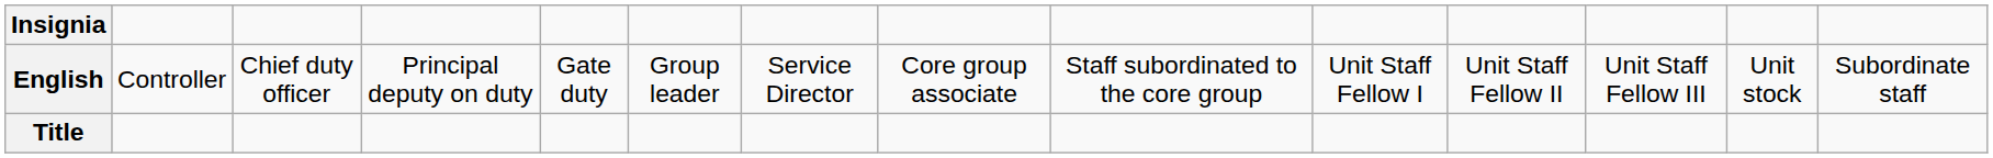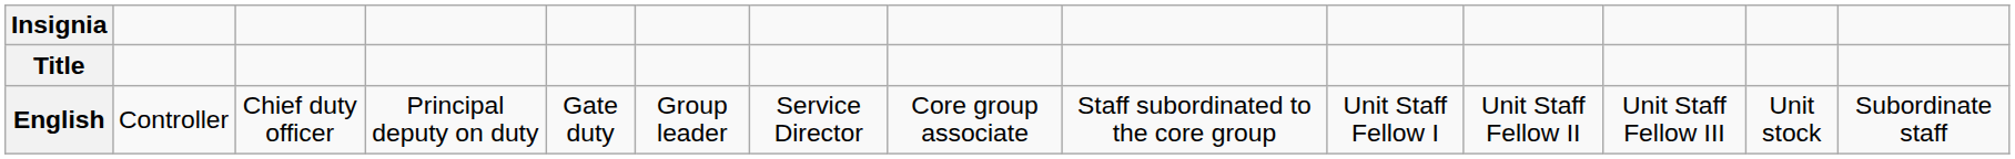rows swapped: Title <-> English
